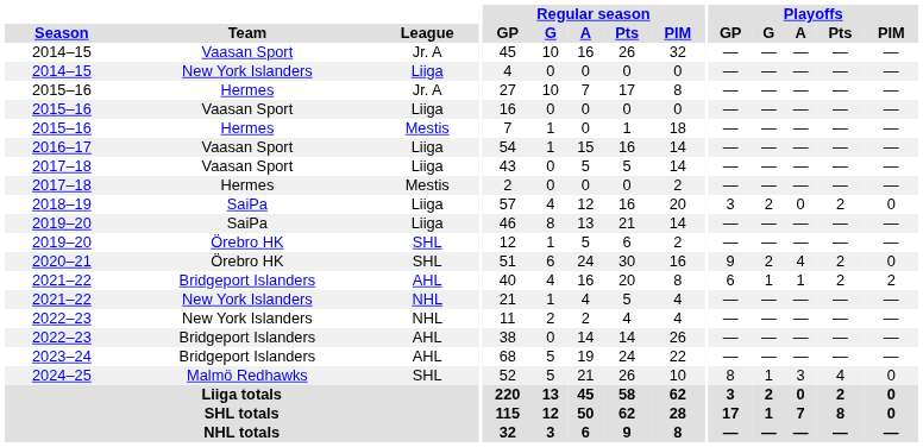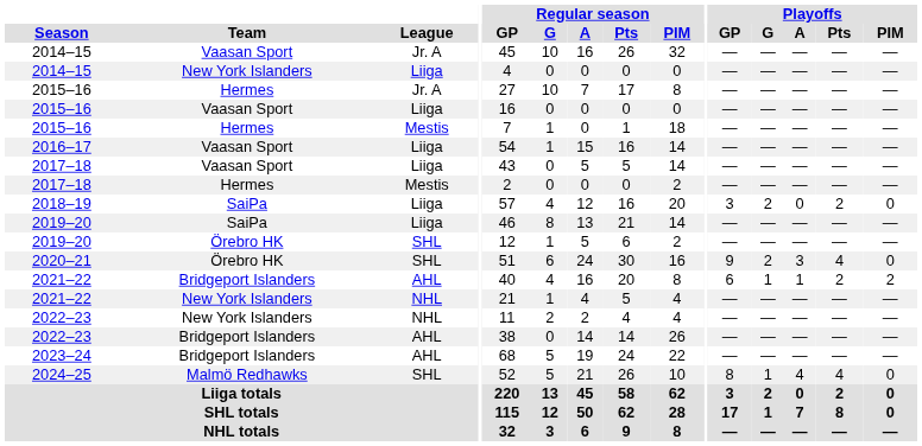2020–21 | Playoffs / A: 4 -> 3
2020–21 | Playoffs / Pts: 2 -> 4
2024–25 | Playoffs / A: 3 -> 4
